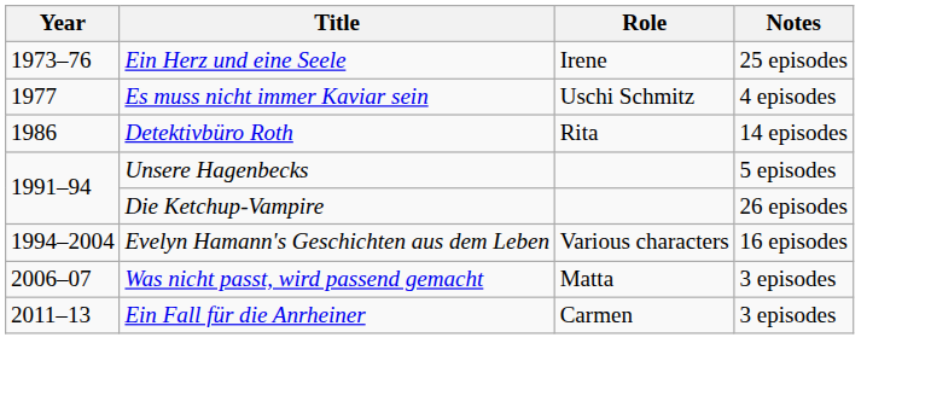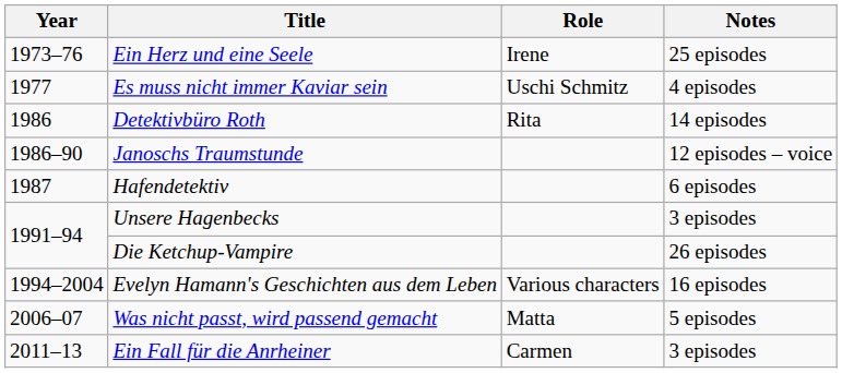+ row: 1986–90 | Janoschs Traumstunde | 12 episodes – voice
+ row: 1987 | Hafendetektiv | 6 episodes
Unsere Hagenbecks | Notes: 5 episodes -> 3 episodes
Was nicht passt, wird passend gemacht | Notes: 3 episodes -> 5 episodes
